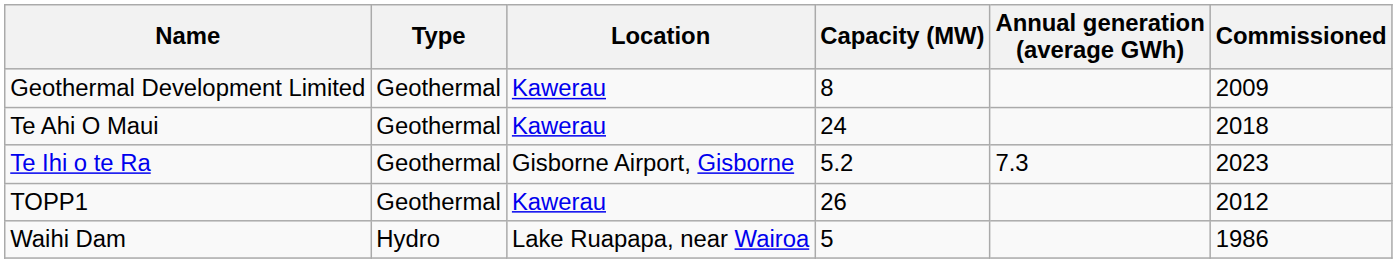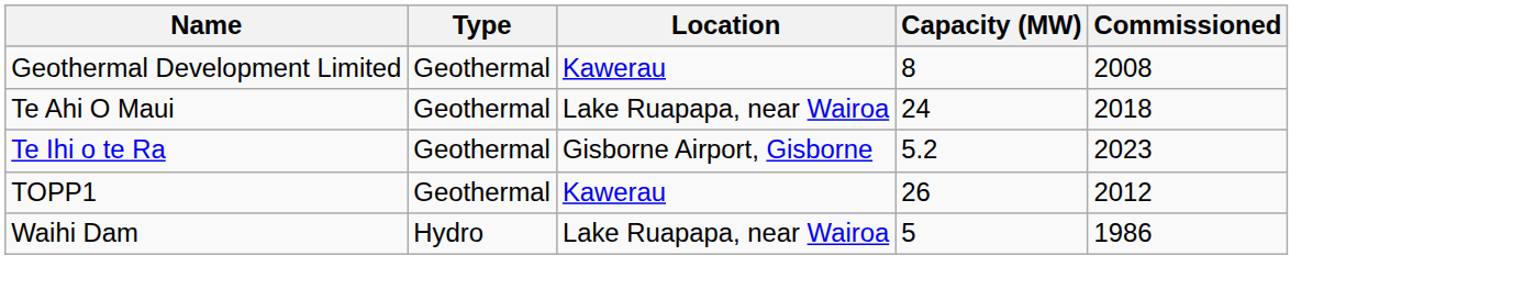- column: Annual generation (average GWh) | 7.3
Geothermal Development Limited | Commissioned: 2009 -> 2008
Te Ahi O Maui | Location: Kawerau -> Lake Ruapapa, near Wairoa
